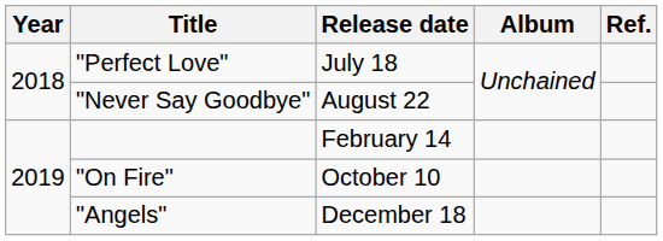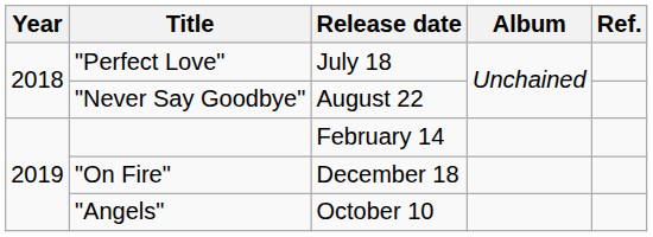"On Fire" | Release date: October 10 -> December 18
"Angels" | Release date: December 18 -> October 10
